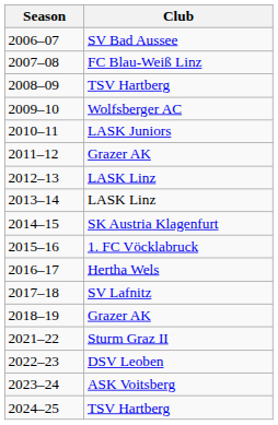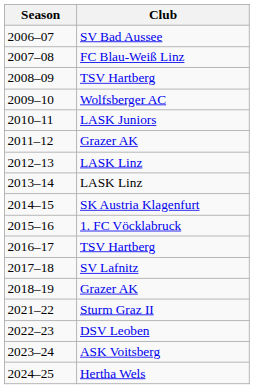2016–17 | Club: Hertha Wels -> TSV Hartberg
2024–25 | Club: TSV Hartberg -> Hertha Wels
